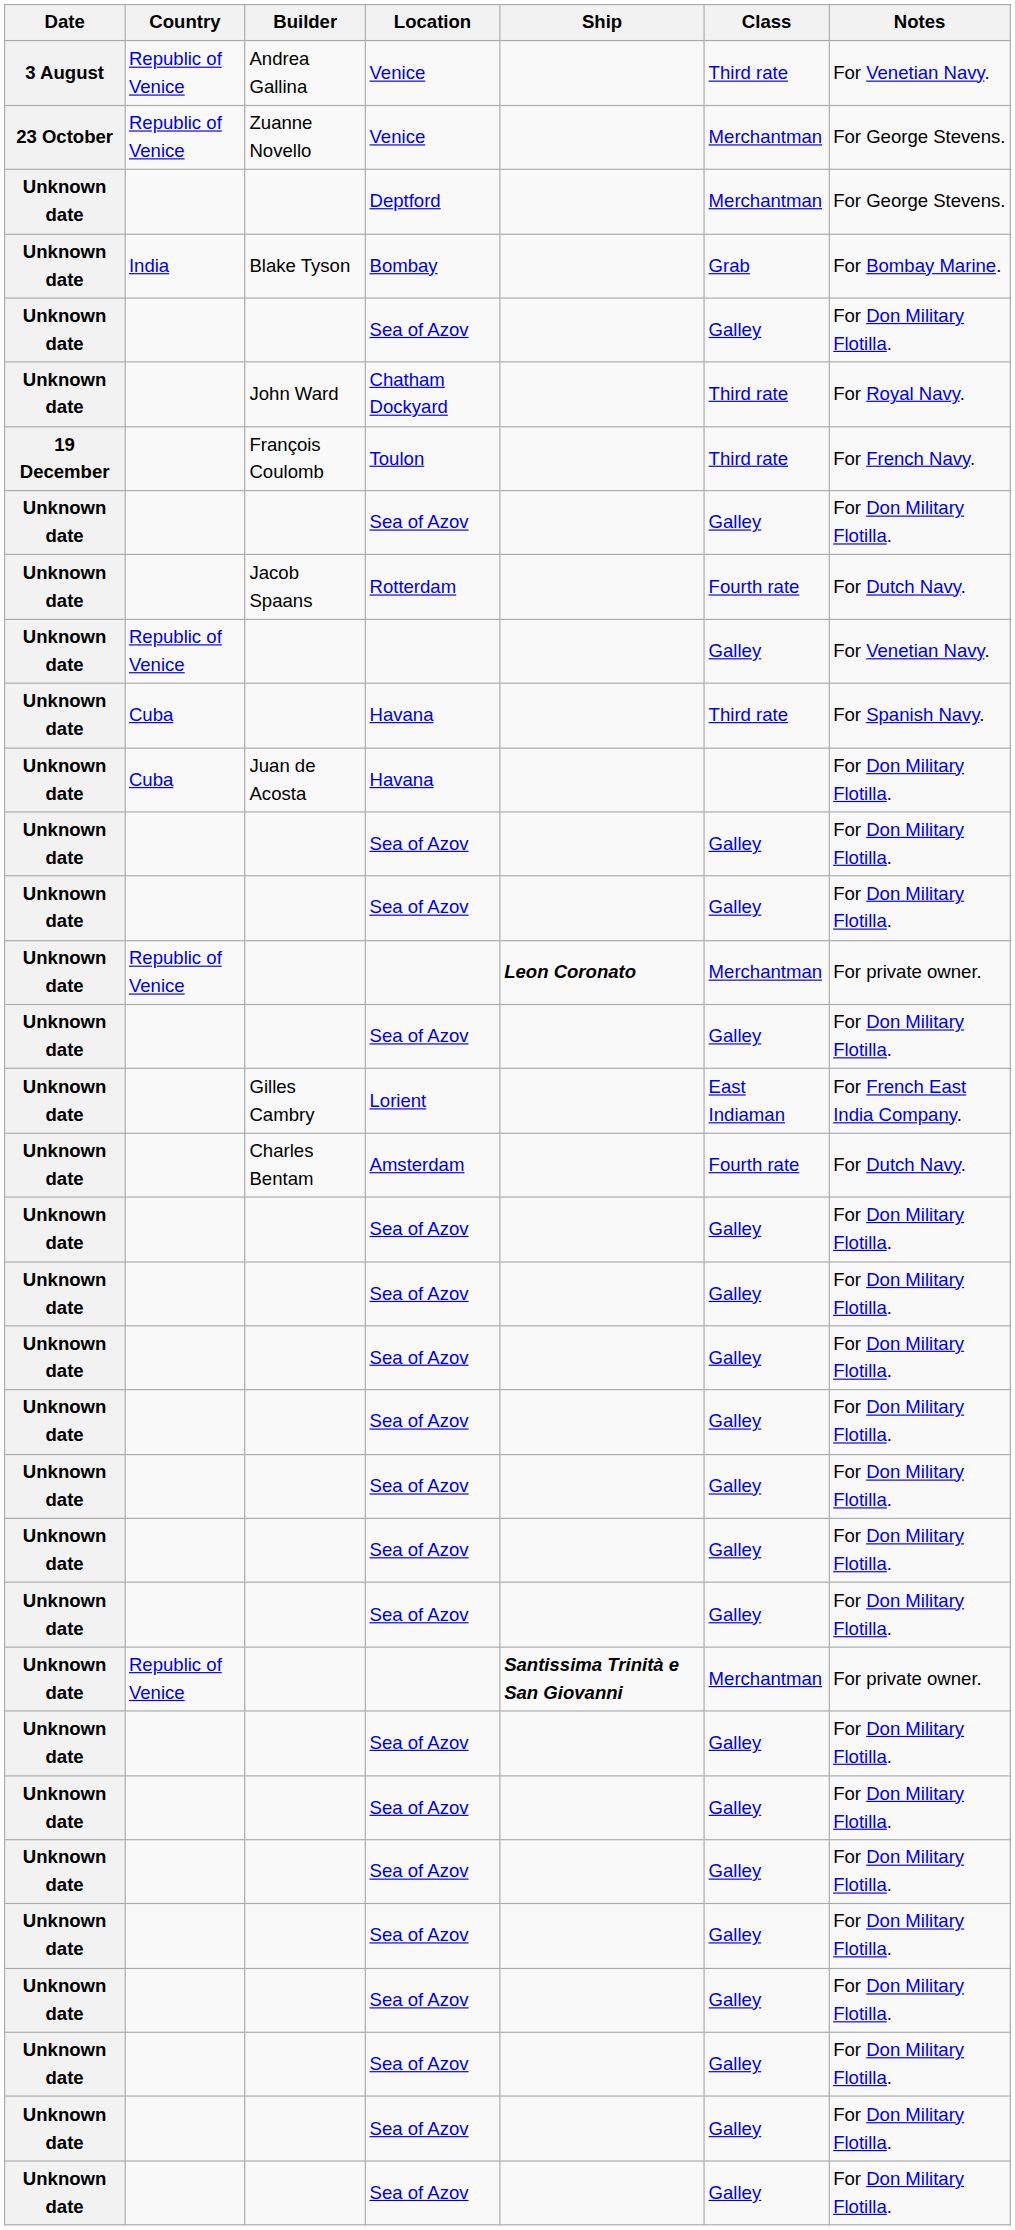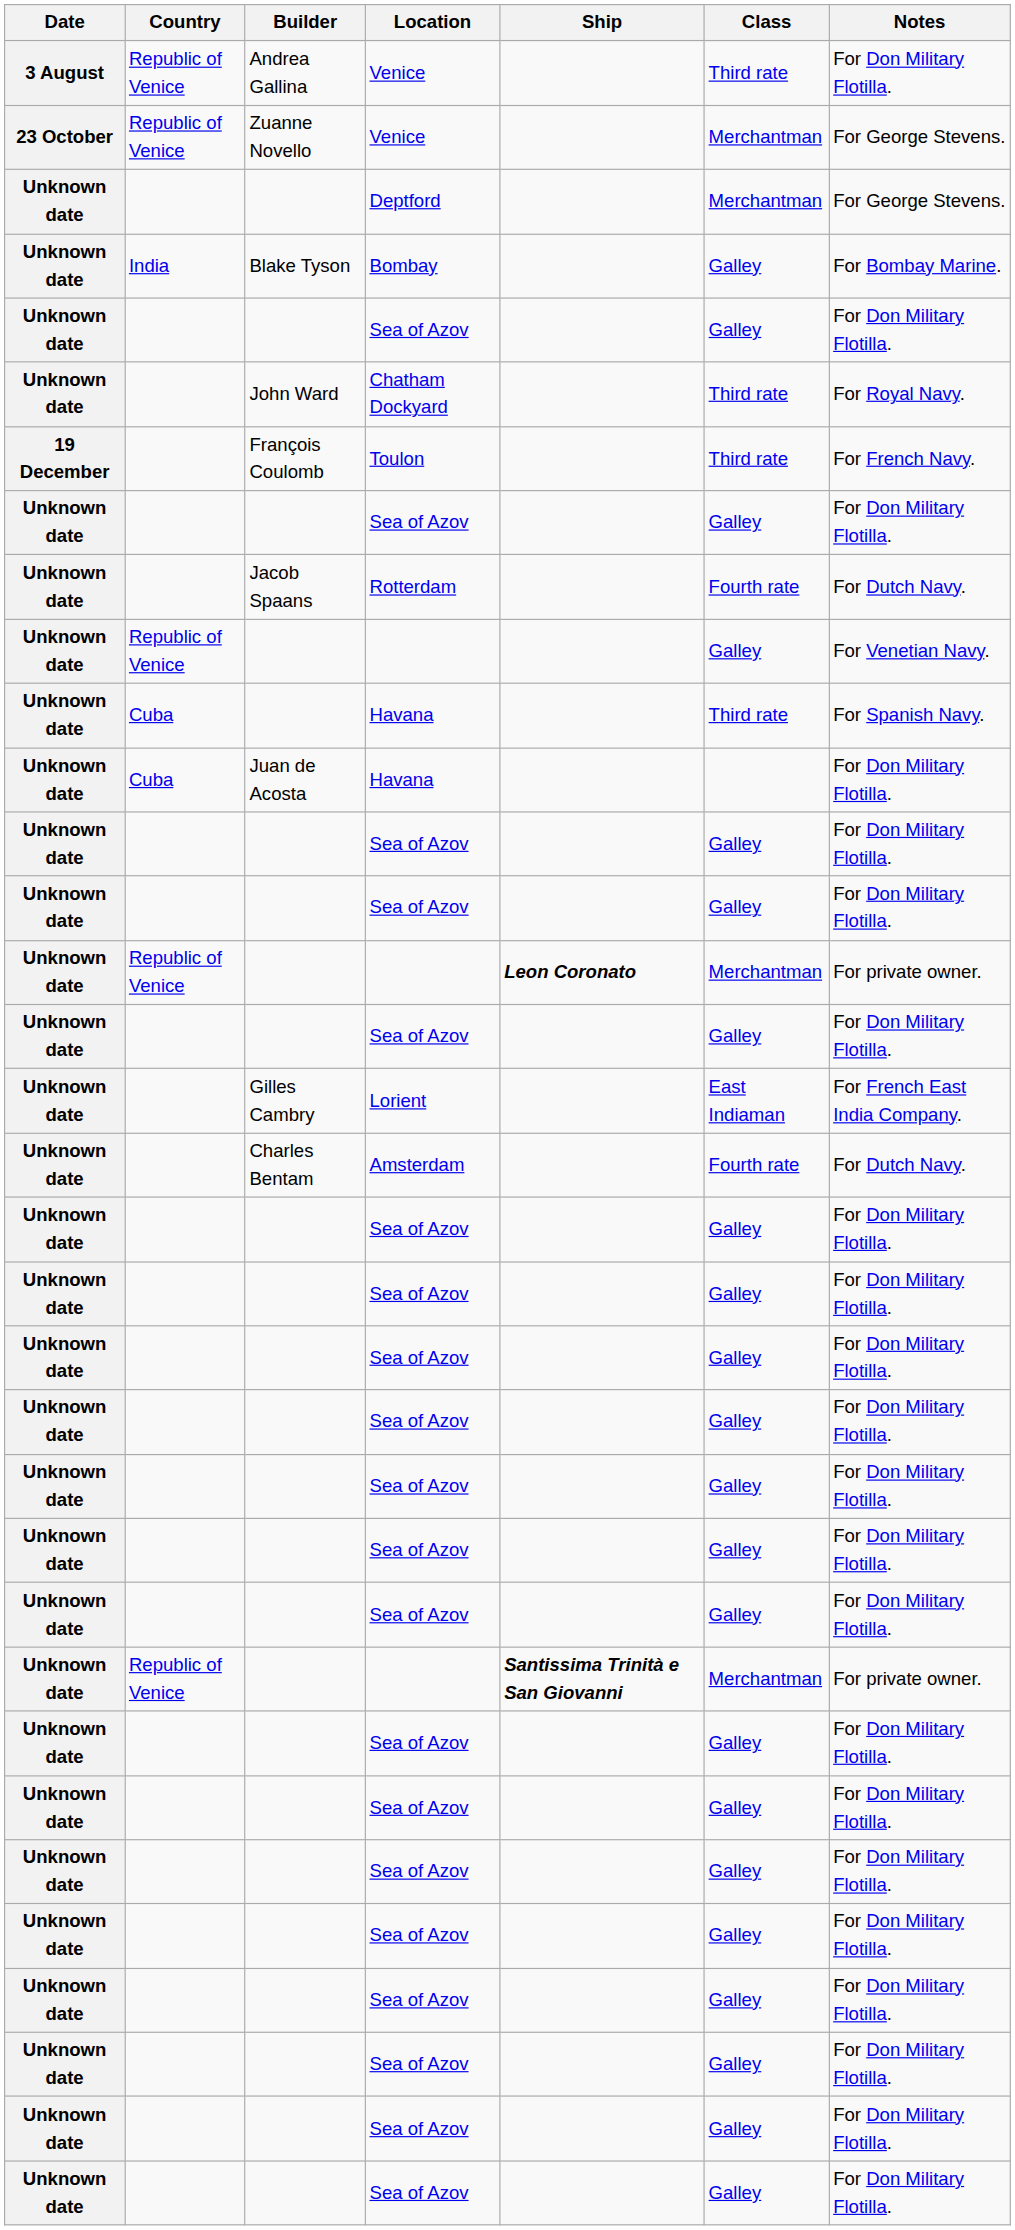Andrea Gallina / Venice | Notes: For Venetian Navy. -> For Don Military Flotilla.
Bombay | Class: Grab -> Galley
